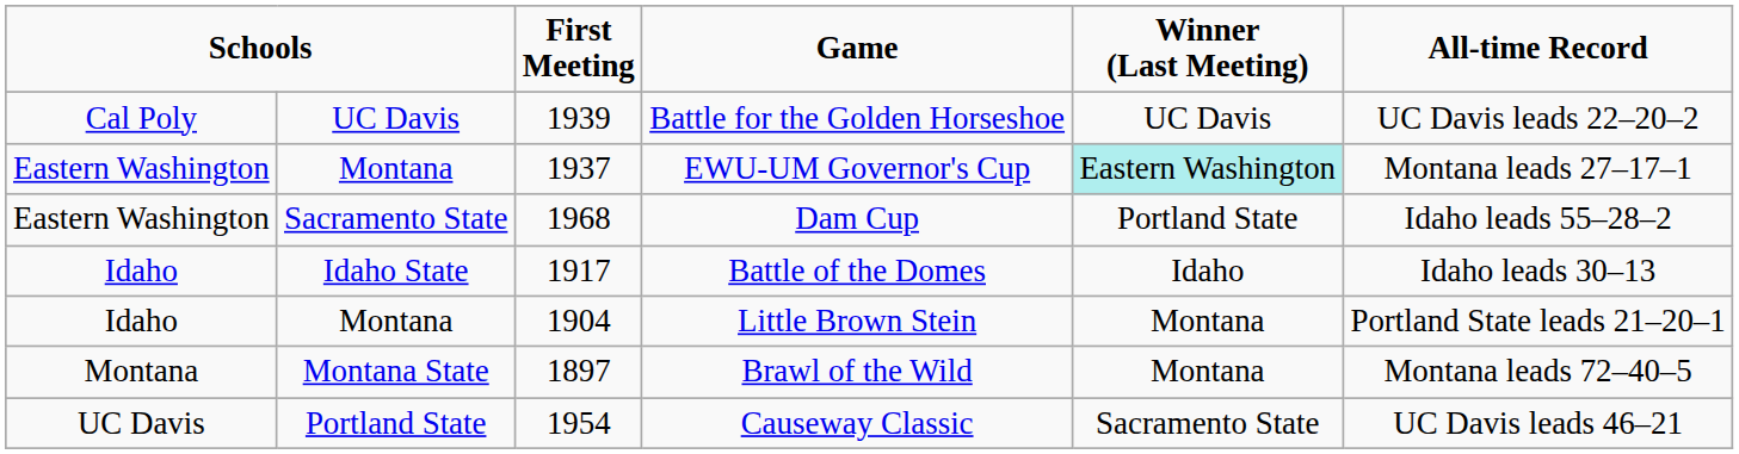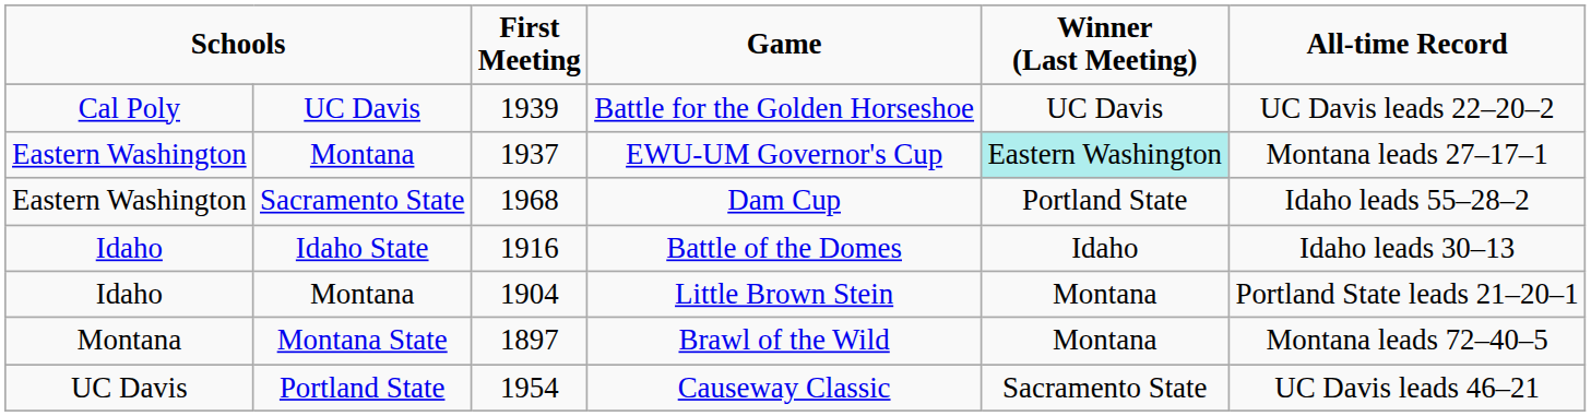Battle of the Domes | First Meeting: 1917 -> 1916
